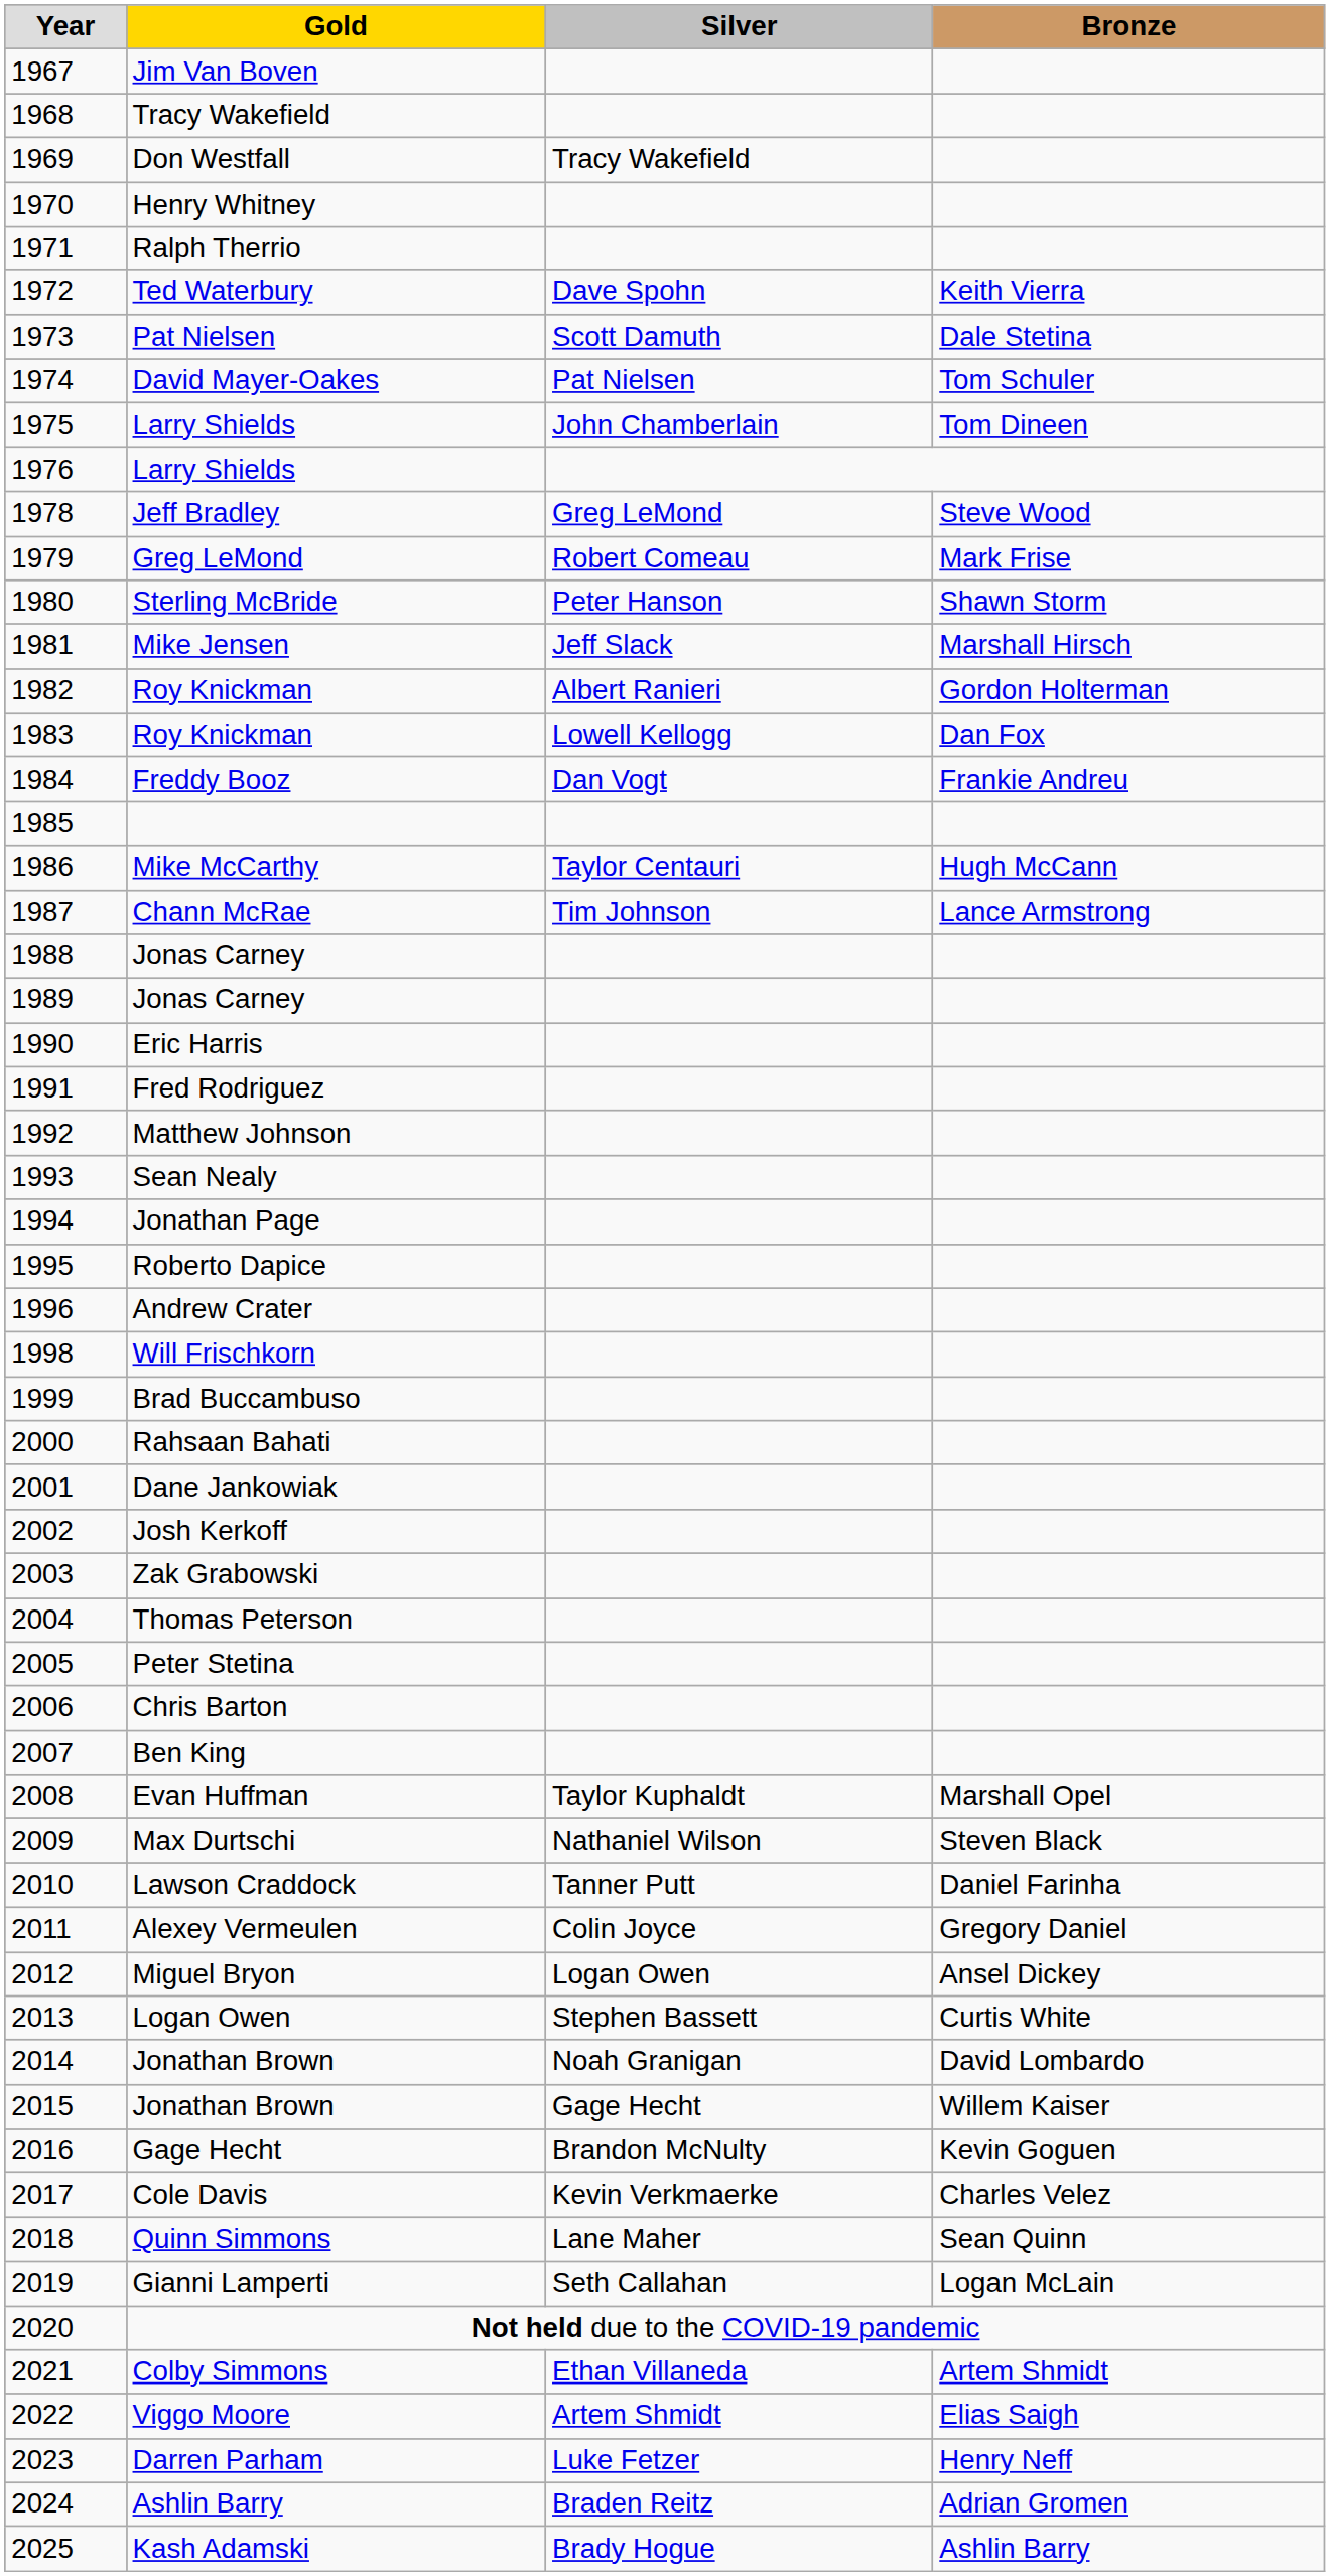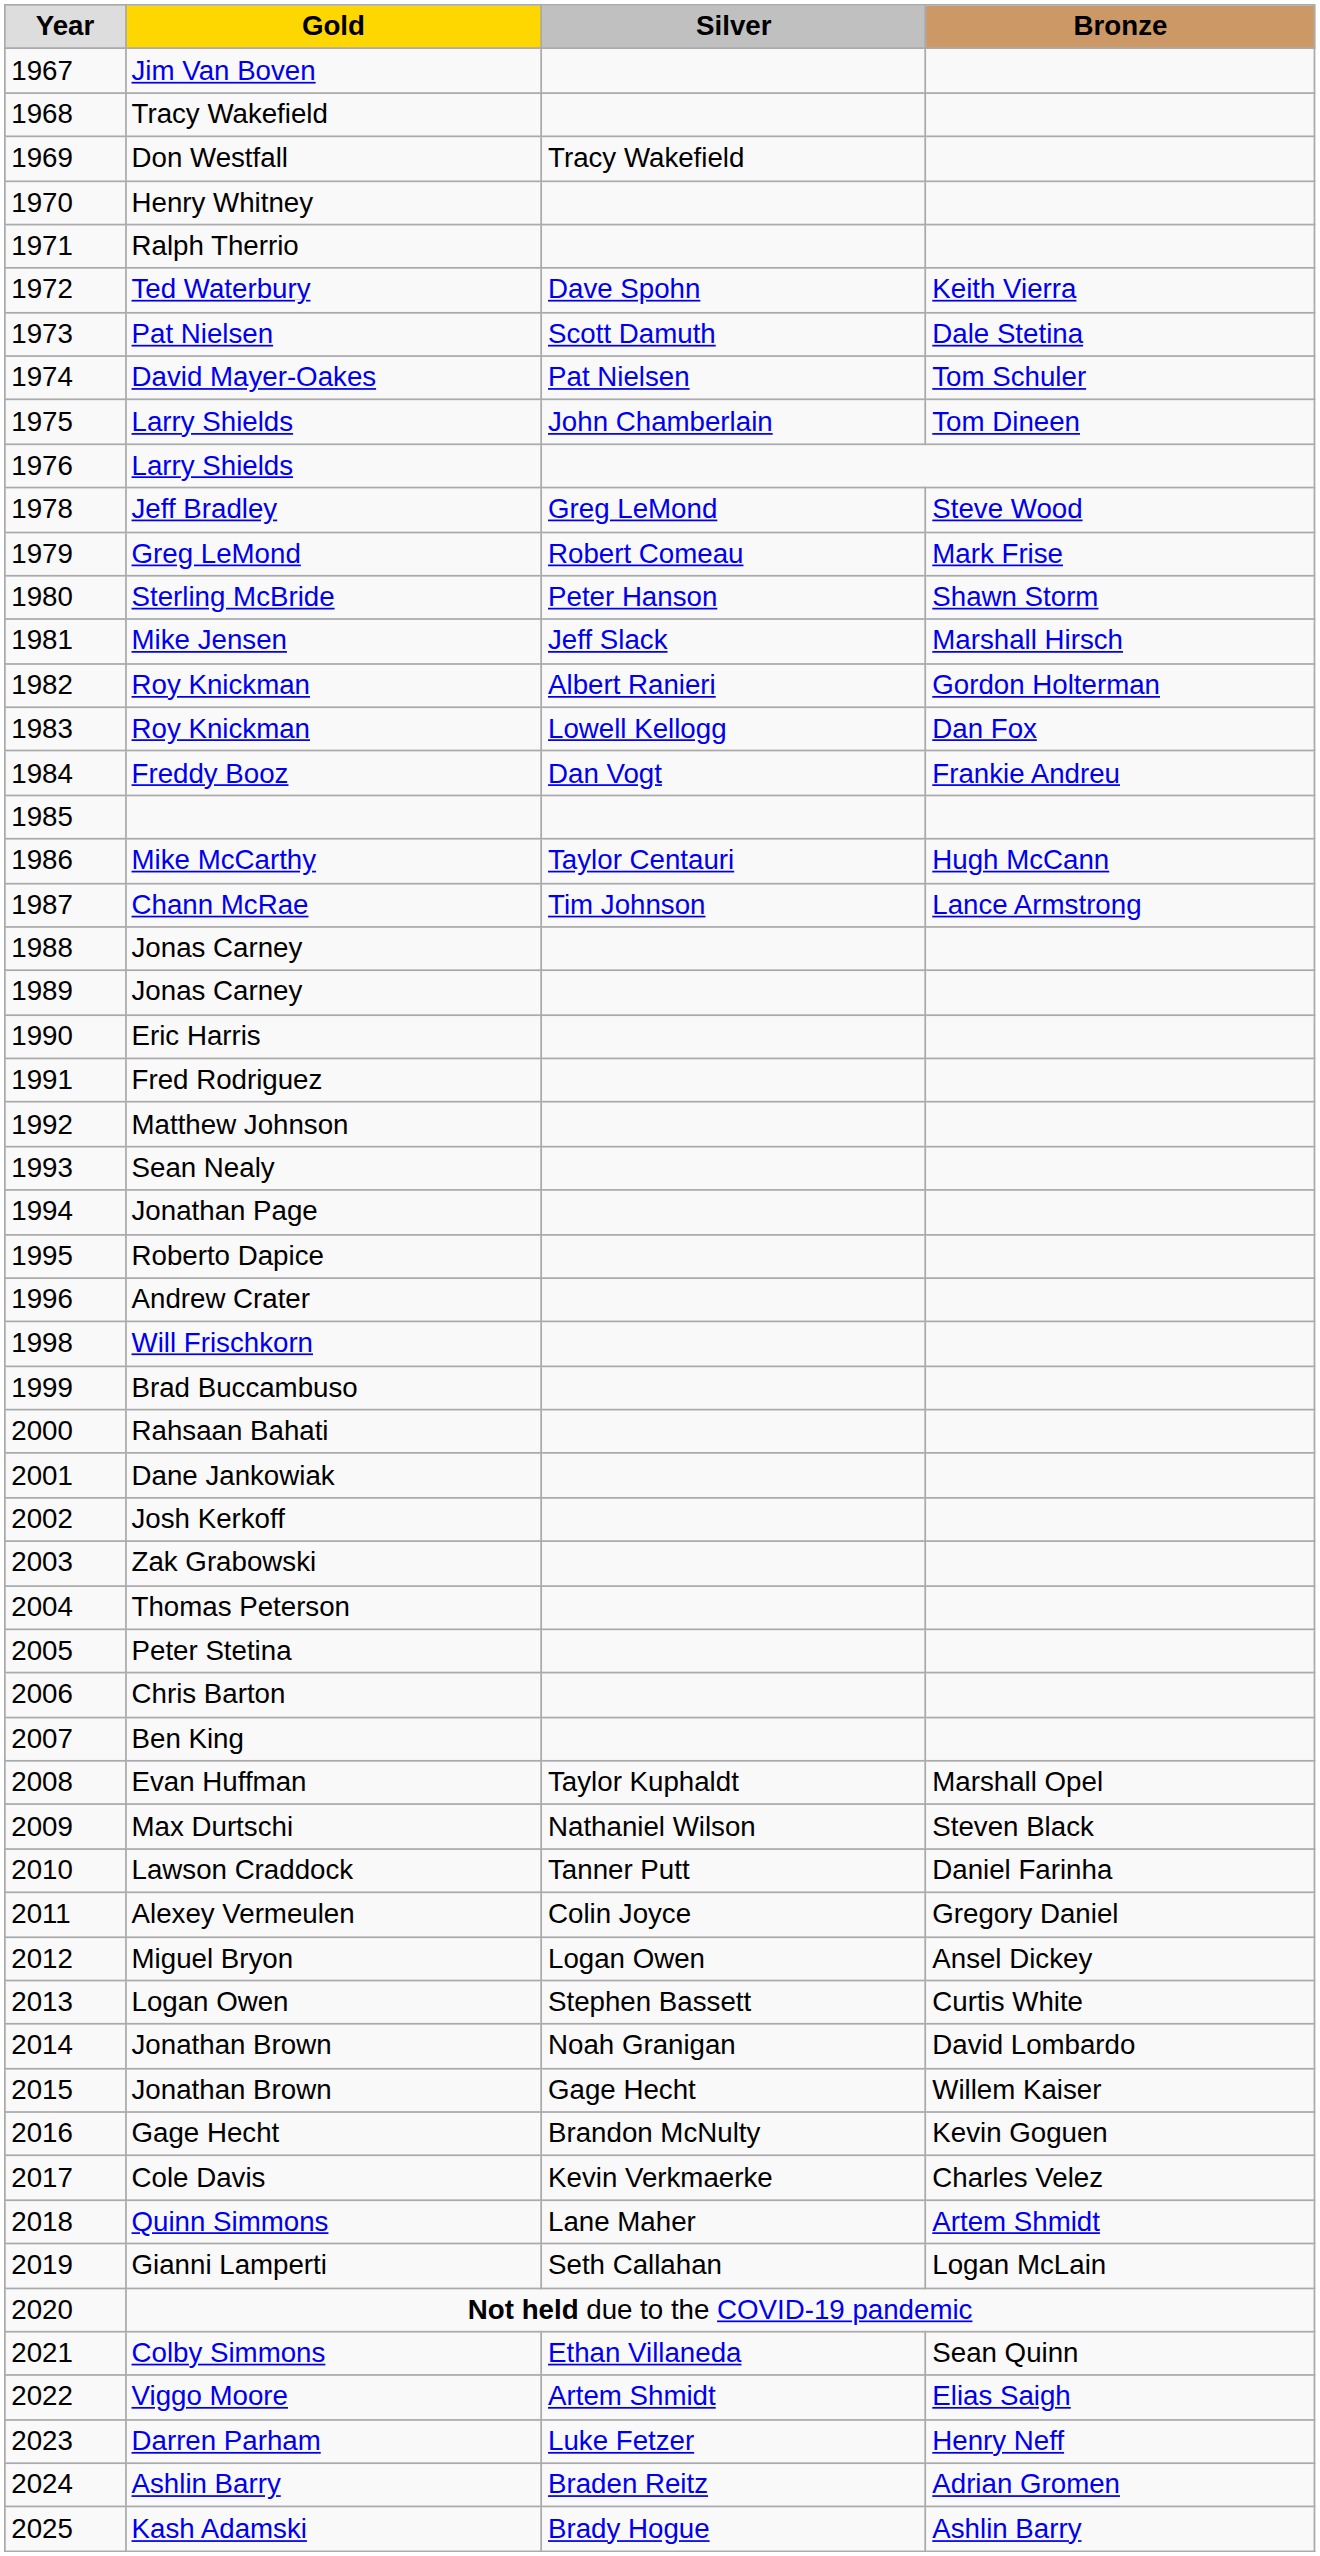Quinn Simmons | Bronze: Sean Quinn -> Artem Shmidt
Colby Simmons | Bronze: Artem Shmidt -> Sean Quinn
